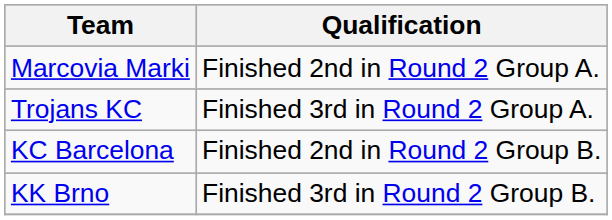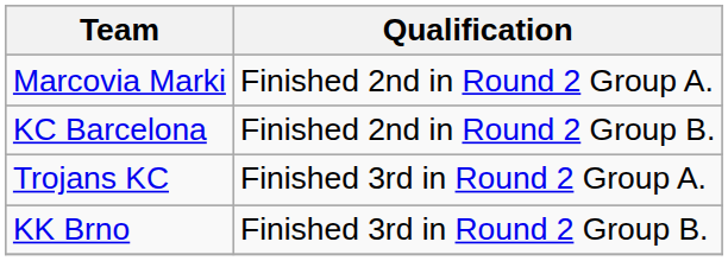rows swapped: Trojans KC <-> KC Barcelona
